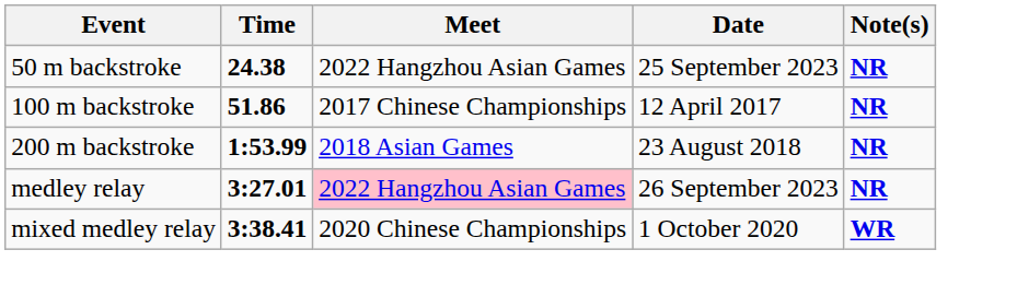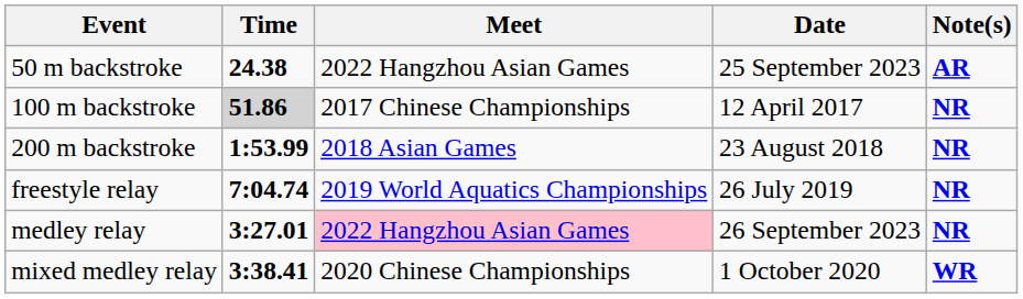50 m backstroke | Note(s): NR -> AR
100 m backstroke | Time: no background -> lightgrey background
+ row: freestyle relay | 7:04.74 | 2019 World Aquatics Championships | 26 July 2019 | NR
